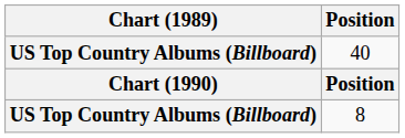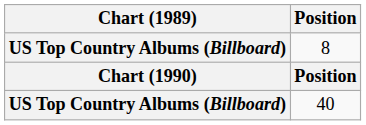rows swapped: 40 <-> 8
